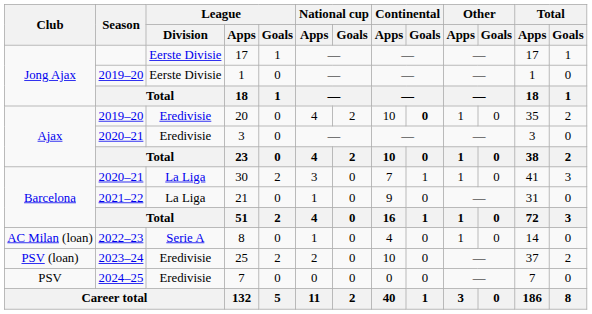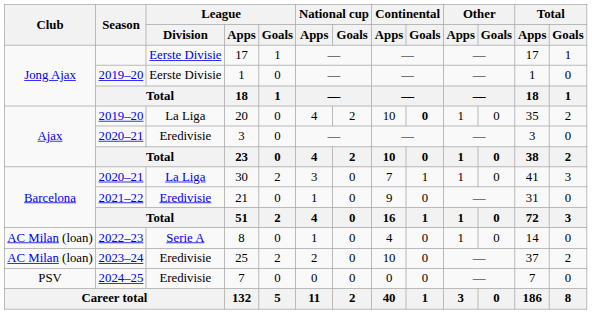20 | League / Division: Eredivisie -> La Liga
21 | League / Division: La Liga -> Eredivisie
25 | Club: PSV (loan) -> AC Milan (loan)
